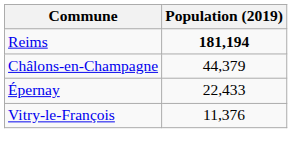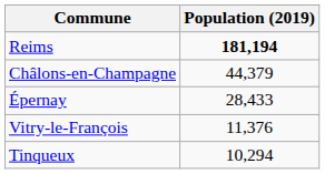Épernay | Population (2019): 22,433 -> 28,433
+ row: Tinqueux | 10,294
